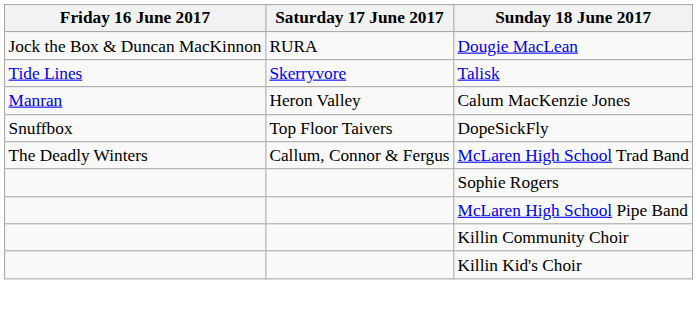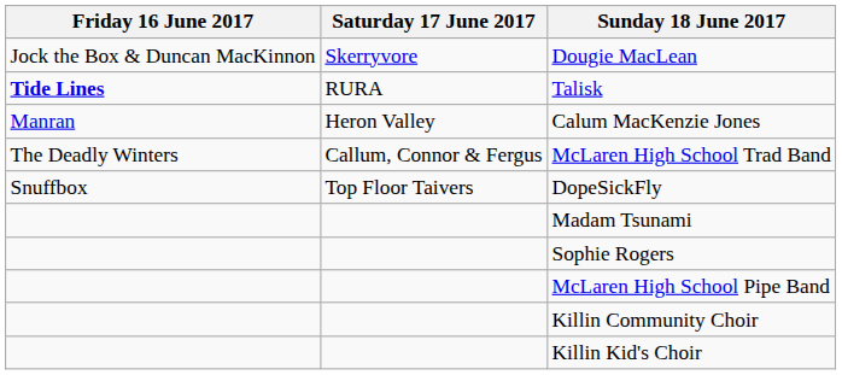Dougie MacLean | Saturday 17 June 2017: RURA -> Skerryvore
Talisk | Friday 16 June 2017: normal -> bold
Talisk | Saturday 17 June 2017: Skerryvore -> RURA
rows swapped: DopeSickFly <-> McLaren High School Trad Band
+ row: Madam Tsunami
